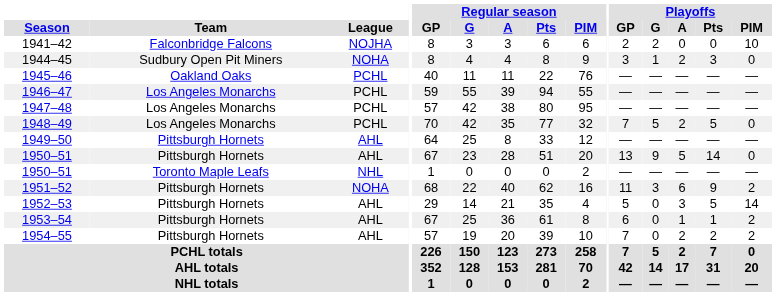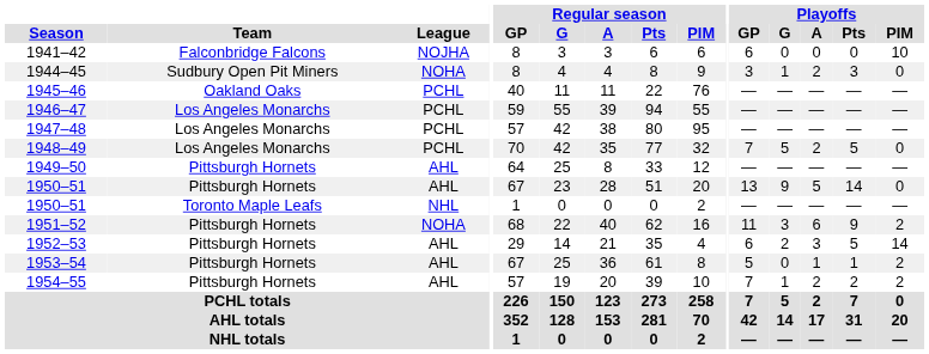1941–42 | Playoffs / GP: 2 -> 6
1941–42 | Playoffs / G: 2 -> 0
1952–53 | Playoffs / GP: 5 -> 6
1952–53 | Playoffs / G: 0 -> 2
1953–54 | Playoffs / GP: 6 -> 5
1954–55 | Playoffs / G: 0 -> 1
